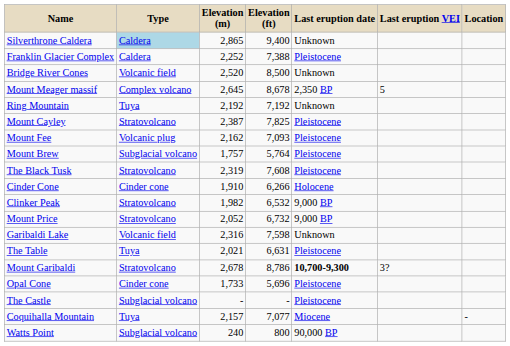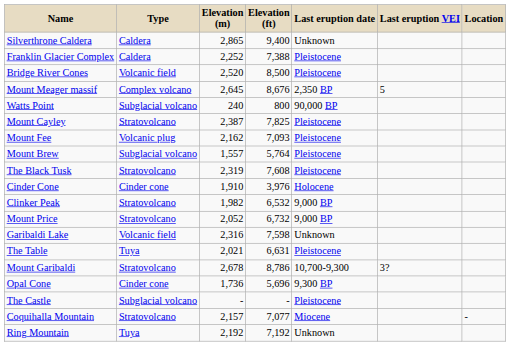Silverthrone Caldera | Type: lightblue background -> no background
Bridge River Cones | Last eruption date: Unknown -> Pleistocene
Mount Meager massif | Elevation (ft): 8,678 -> 8,676
rows swapped: Ring Mountain <-> Watts Point
Mount Brew | Elevation (m): 1,757 -> 1,557
Cinder Cone | Elevation (ft): 6,266 -> 3,976
Mount Garibaldi | Last eruption date: bold -> normal
Opal Cone | Elevation (m): 1,733 -> 1,736
Opal Cone | Last eruption date: Pleistocene -> 9,300 BP
Coquihalla Mountain | Type: Tuya -> Stratovolcano
